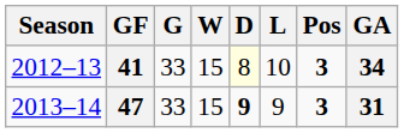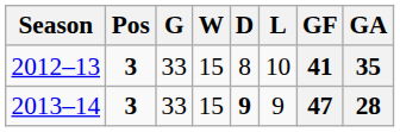columns swapped: Pos <-> GF
2012–13 | D: lightyellow background -> no background
2012–13 | GA: 34 -> 35
2013–14 | GA: 31 -> 28
